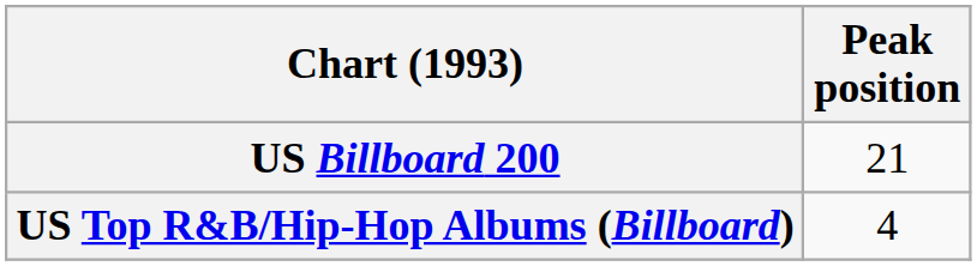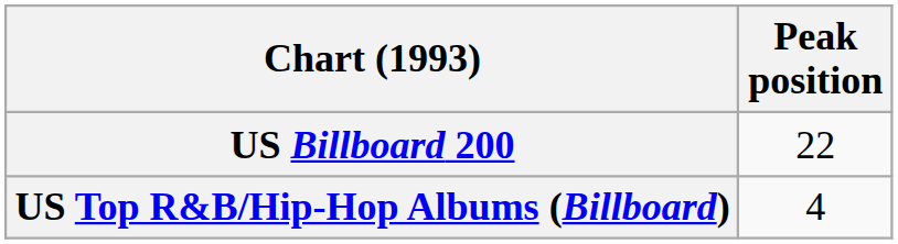US Billboard 200 | Peak position: 21 -> 22
